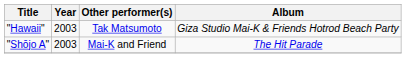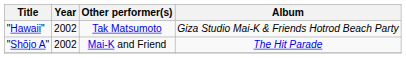"Hawaii" | Year: 2003 -> 2002
"Shōjo A" | Year: 2003 -> 2002
